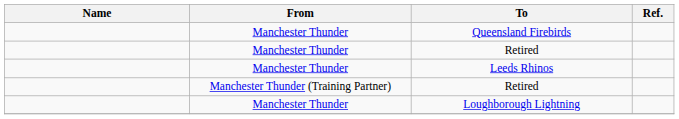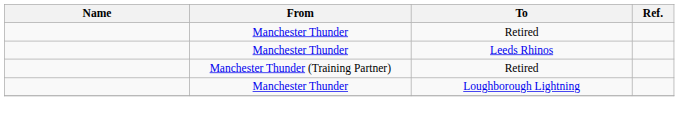- row: Manchester Thunder | Queensland Firebirds
